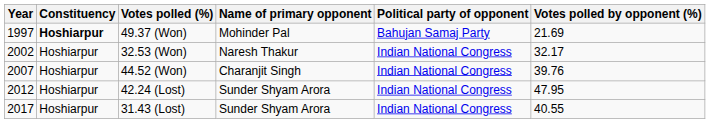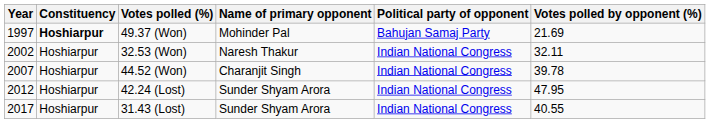32.53 (Won) | Votes polled by opponent (%): 32.17 -> 32.11
44.52 (Won) | Votes polled by opponent (%): 39.76 -> 39.78
